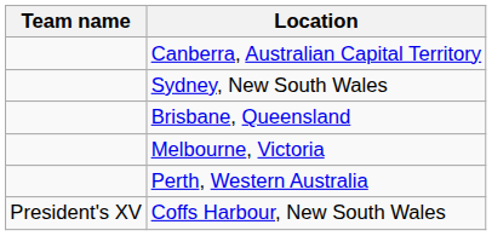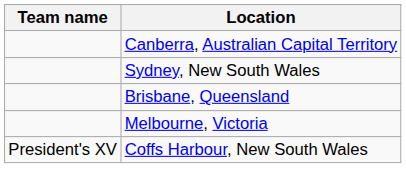- row: Perth, Western Australia
